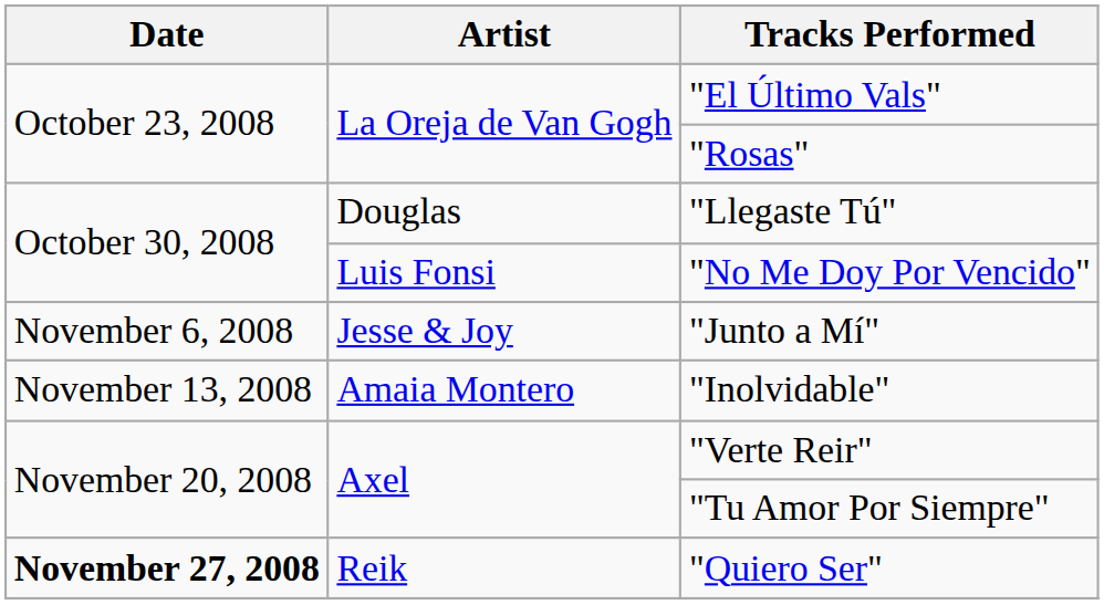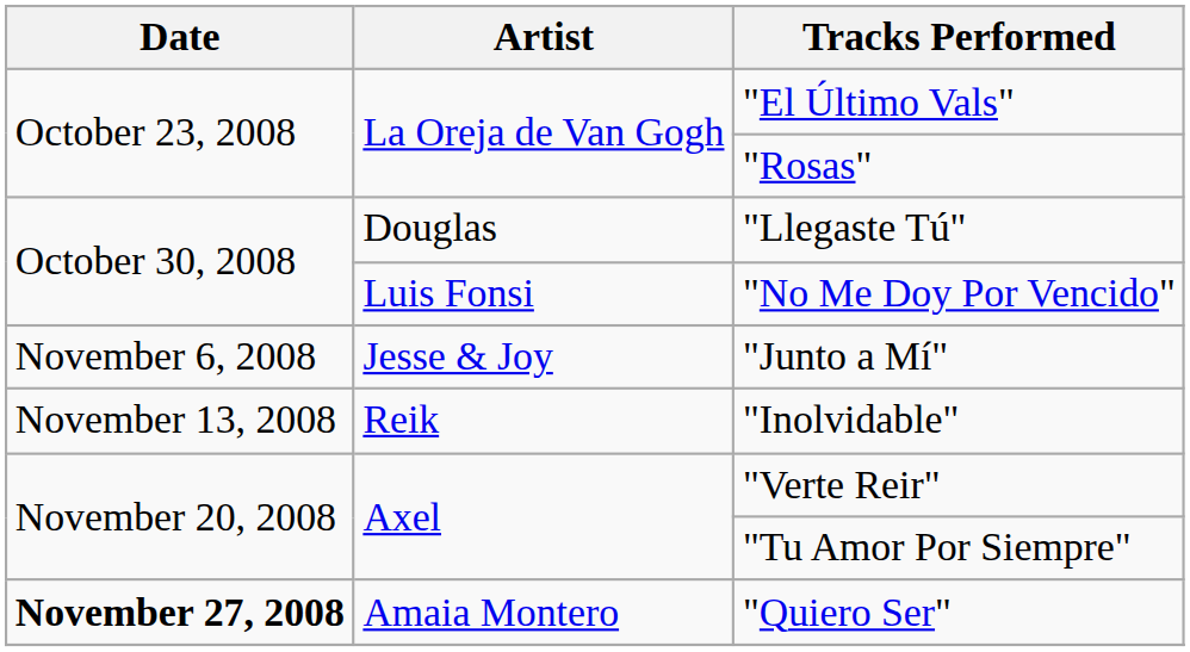"Inolvidable" | Artist: Amaia Montero -> Reik
"Quiero Ser" | Artist: Reik -> Amaia Montero
